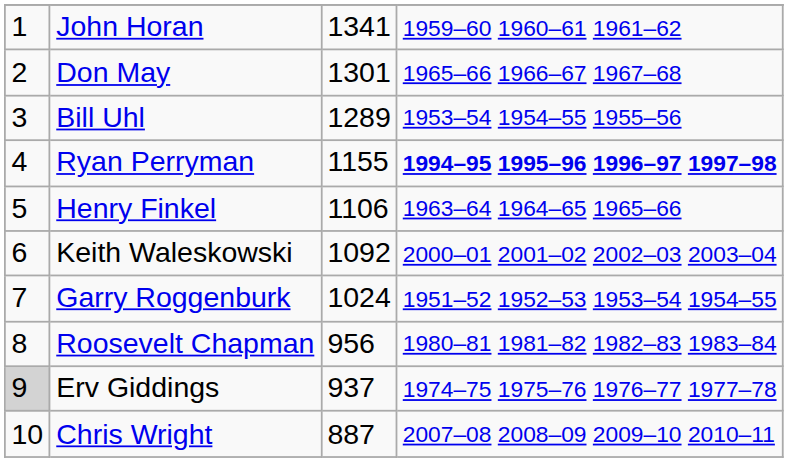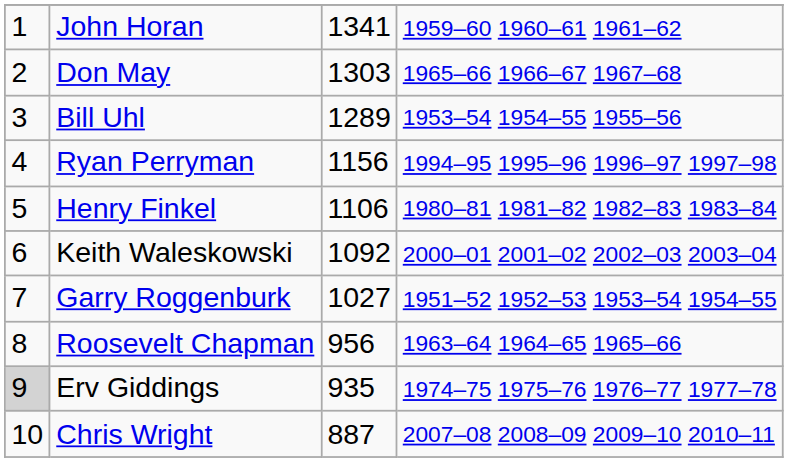Don May | column 3: 1301 -> 1303
Ryan Perryman | column 3: 1155 -> 1156
Ryan Perryman | column 4: bold -> normal
Henry Finkel | column 4: 1963–64 1964–65 1965–66 -> 1980–81 1981–82 1982–83 1983–84
Garry Roggenburk | column 3: 1024 -> 1027
Roosevelt Chapman | column 4: 1980–81 1981–82 1982–83 1983–84 -> 1963–64 1964–65 1965–66
Erv Giddings | column 3: 937 -> 935
